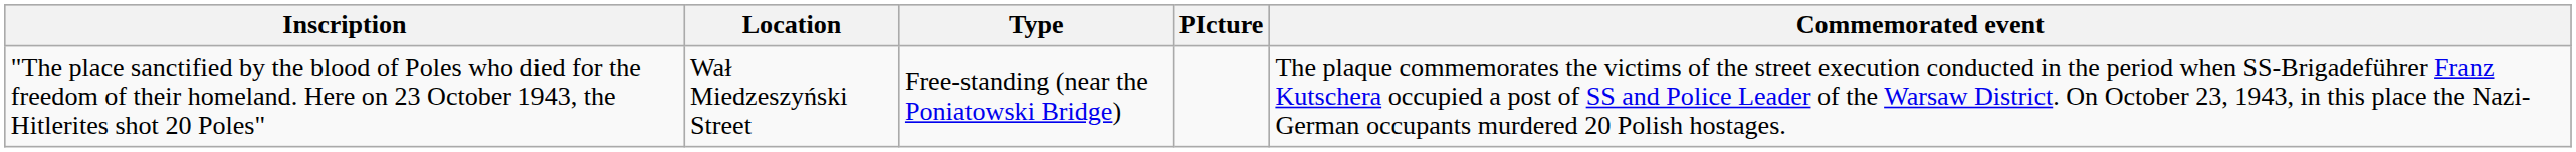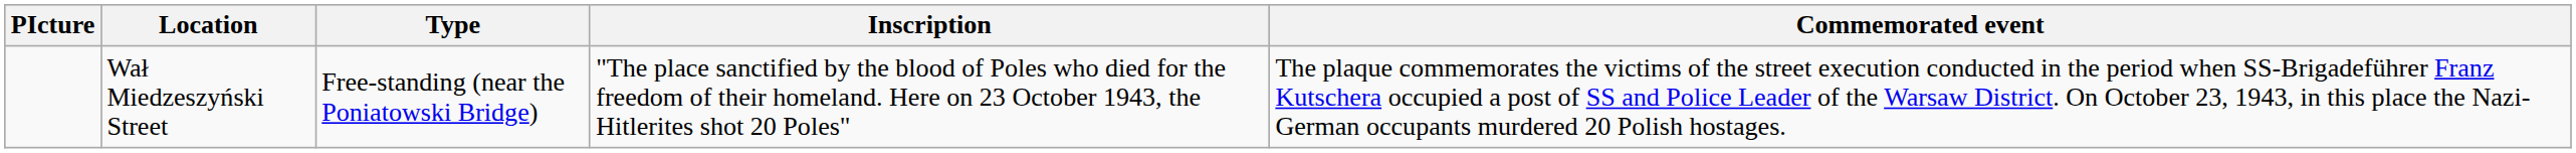columns swapped: PIcture <-> Inscription
